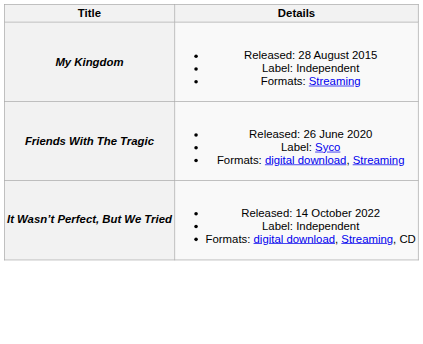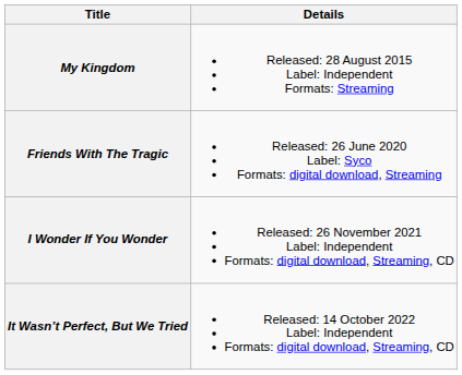+ row: I Wonder If You Wonder | Released: 26 November 2021 Label: Independent Formats: digital download, Streaming, CD
